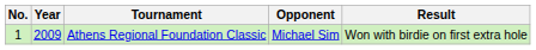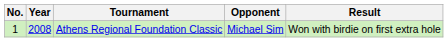Athens Regional Foundation Classic | Year: 2009 -> 2008
